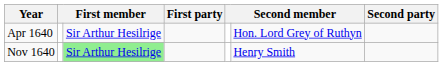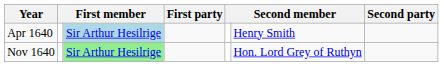Apr 1640 | column 3: no background -> lightblue background
Apr 1640 | column 6: Hon. Lord Grey of Ruthyn -> Henry Smith
Nov 1640 | column 6: Henry Smith -> Hon. Lord Grey of Ruthyn
